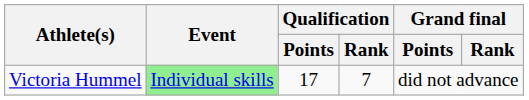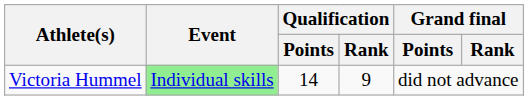Victoria Hummel | Qualification / Points: 17 -> 14
Victoria Hummel | Qualification / Rank: 7 -> 9
